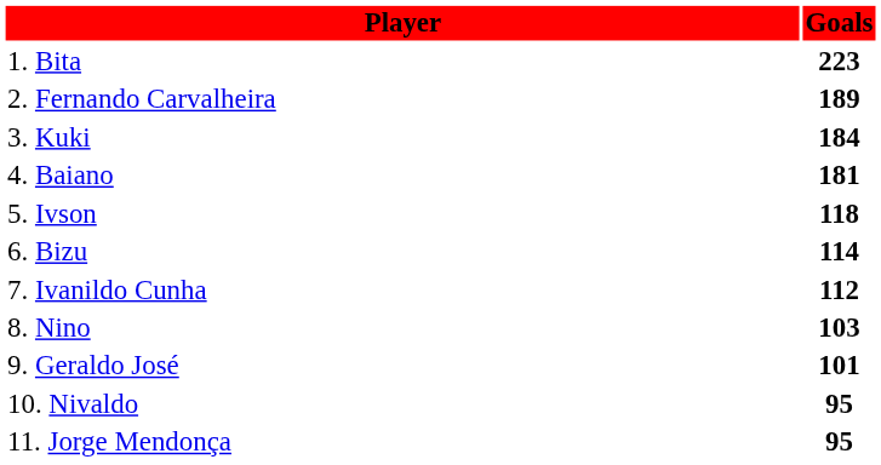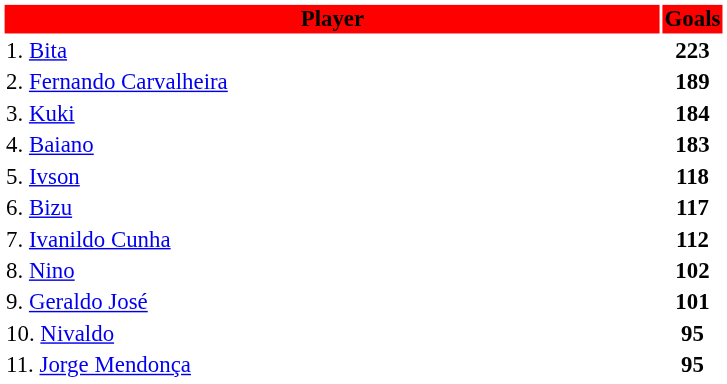4. Baiano | Goals: 181 -> 183
6. Bizu | Goals: 114 -> 117
8. Nino | Goals: 103 -> 102
